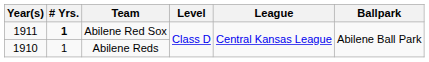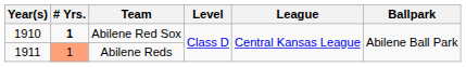Abilene Red Sox | Year(s): 1911 -> 1910
Abilene Reds | Year(s): 1910 -> 1911
Abilene Reds | # Yrs.: no background -> lightsalmon background
